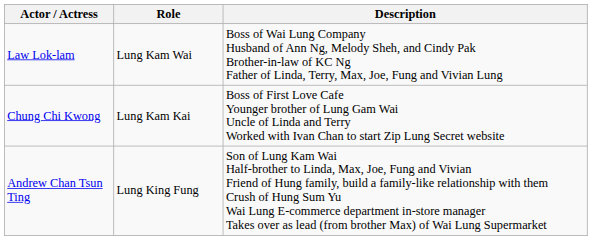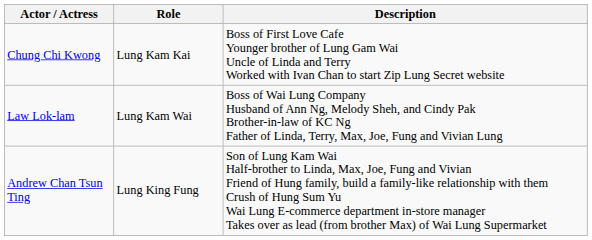rows swapped: Law Lok-lam <-> Chung Chi Kwong
